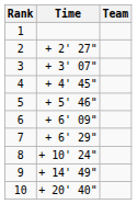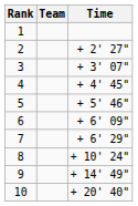columns swapped: Team <-> Time
